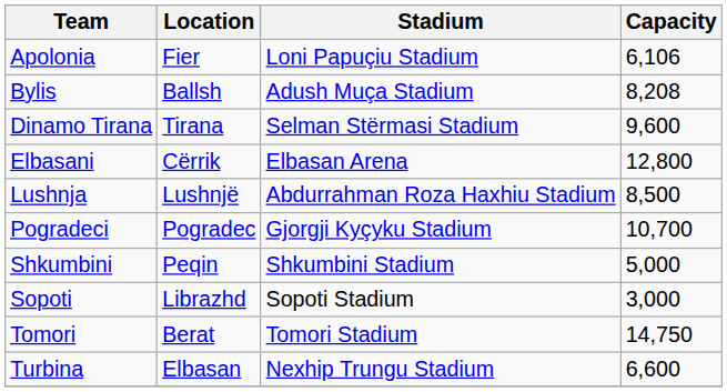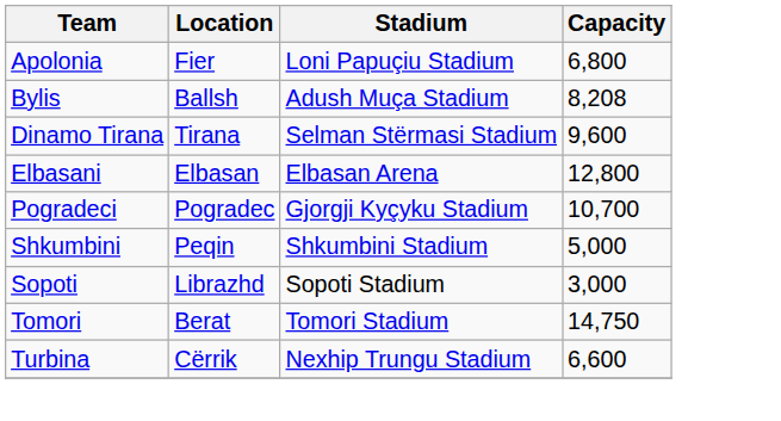Apolonia | Capacity: 6,106 -> 6,800
Elbasani | Location: Cërrik -> Elbasan
- row: Lushnja | Lushnjë | Abdurrahman Roza Haxhiu Stadium | 8,500
Turbina | Location: Elbasan -> Cërrik
